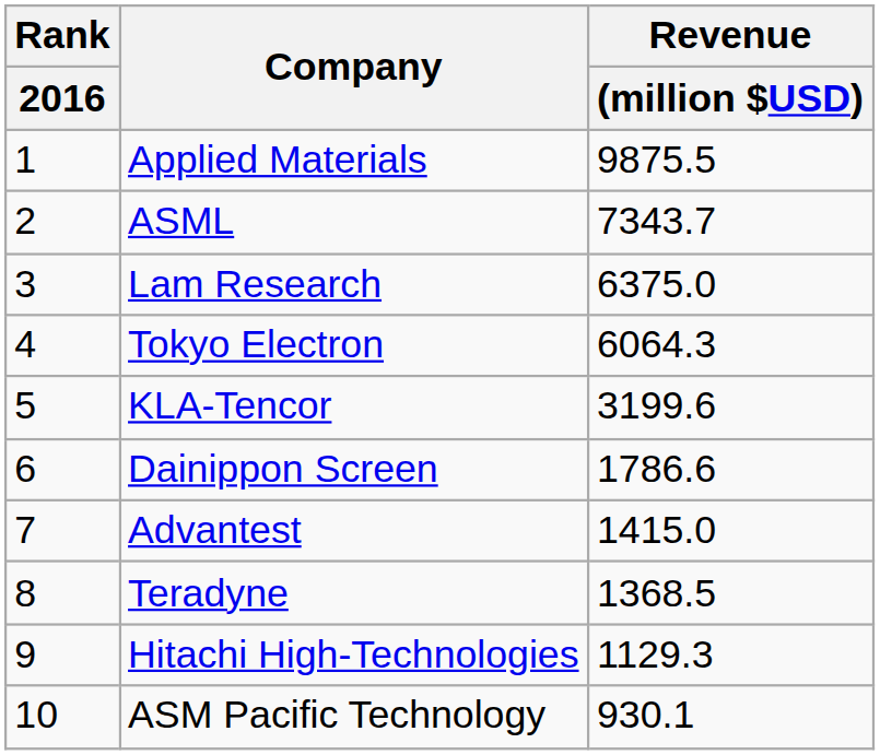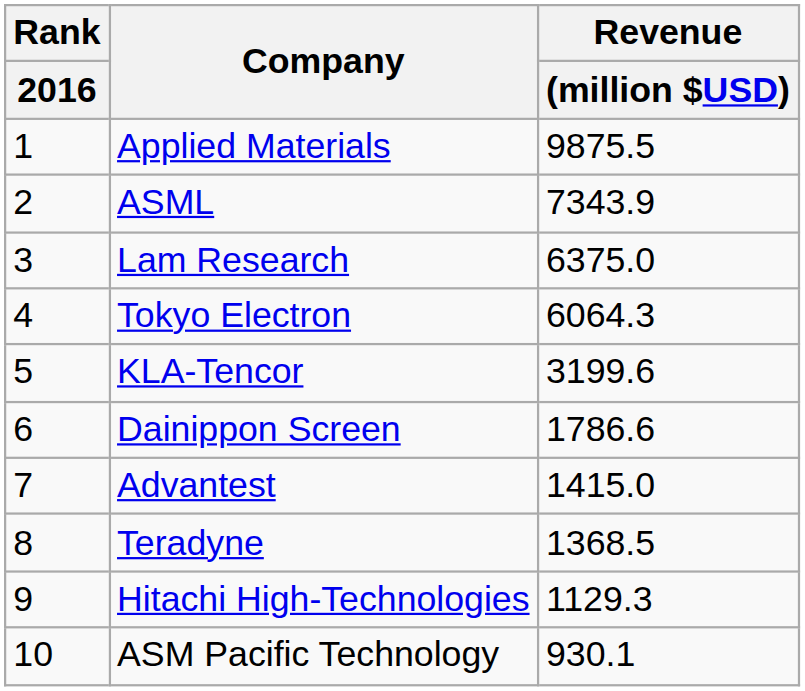ASML | Revenue / (million $USD): 7343.7 -> 7343.9
